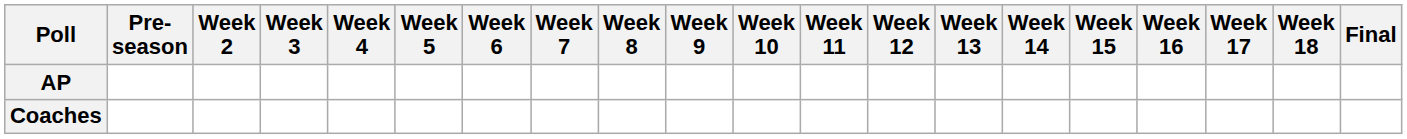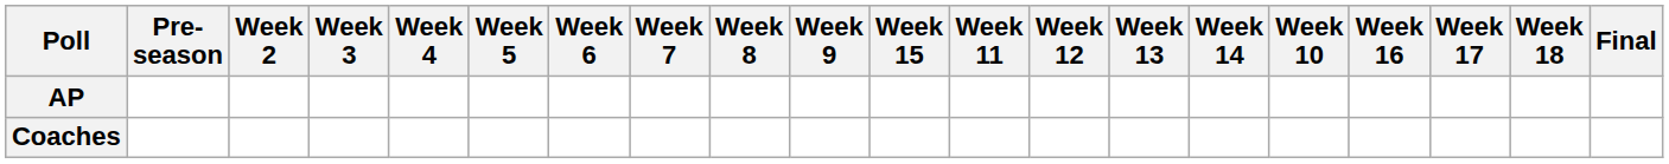columns swapped: Week 10 <-> Week 15
